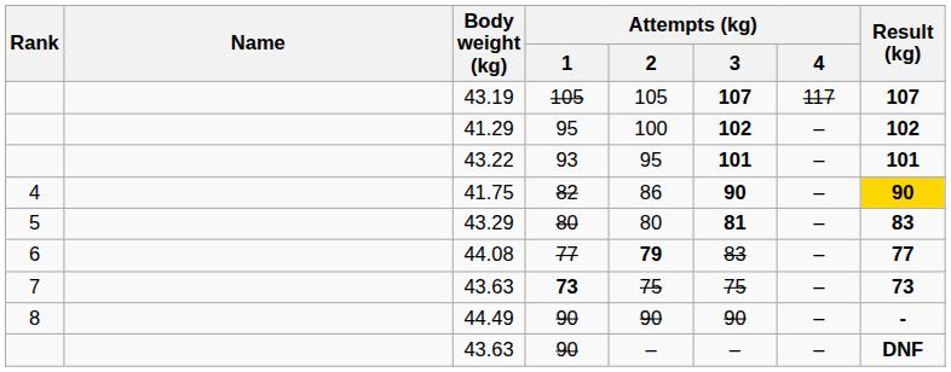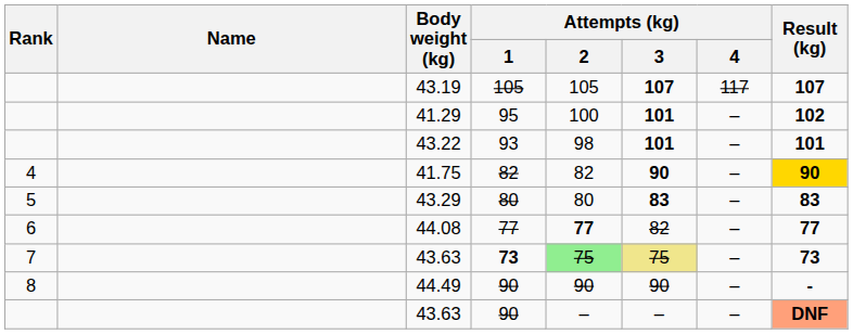41.29 | Attempts (kg) / 3: 102 -> 101
43.22 | Attempts (kg) / 2: 95 -> 98
41.75 | Attempts (kg) / 2: 86 -> 82
43.29 | Attempts (kg) / 3: 81 -> 83
44.08 | Attempts (kg) / 2: 79 -> 77
44.08 | Attempts (kg) / 3: 83 -> 82
43.63 / 73 | Attempts (kg) / 2: no background -> lightgreen background
43.63 / 73 | Attempts (kg) / 3: no background -> khaki background
43.63 / 90 | Result (kg): no background -> lightsalmon background
